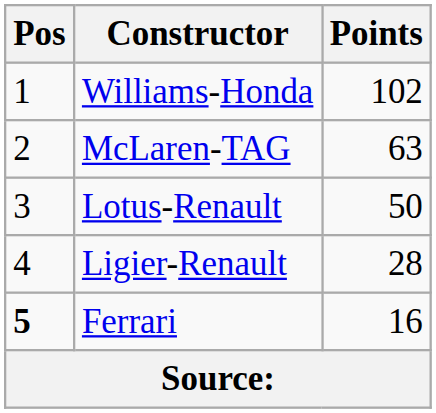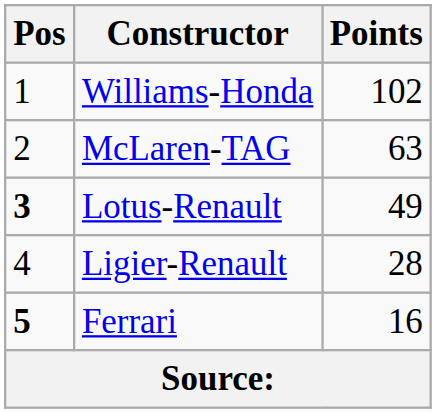Lotus-Renault | Pos: normal -> bold
Lotus-Renault | Points: 50 -> 49
